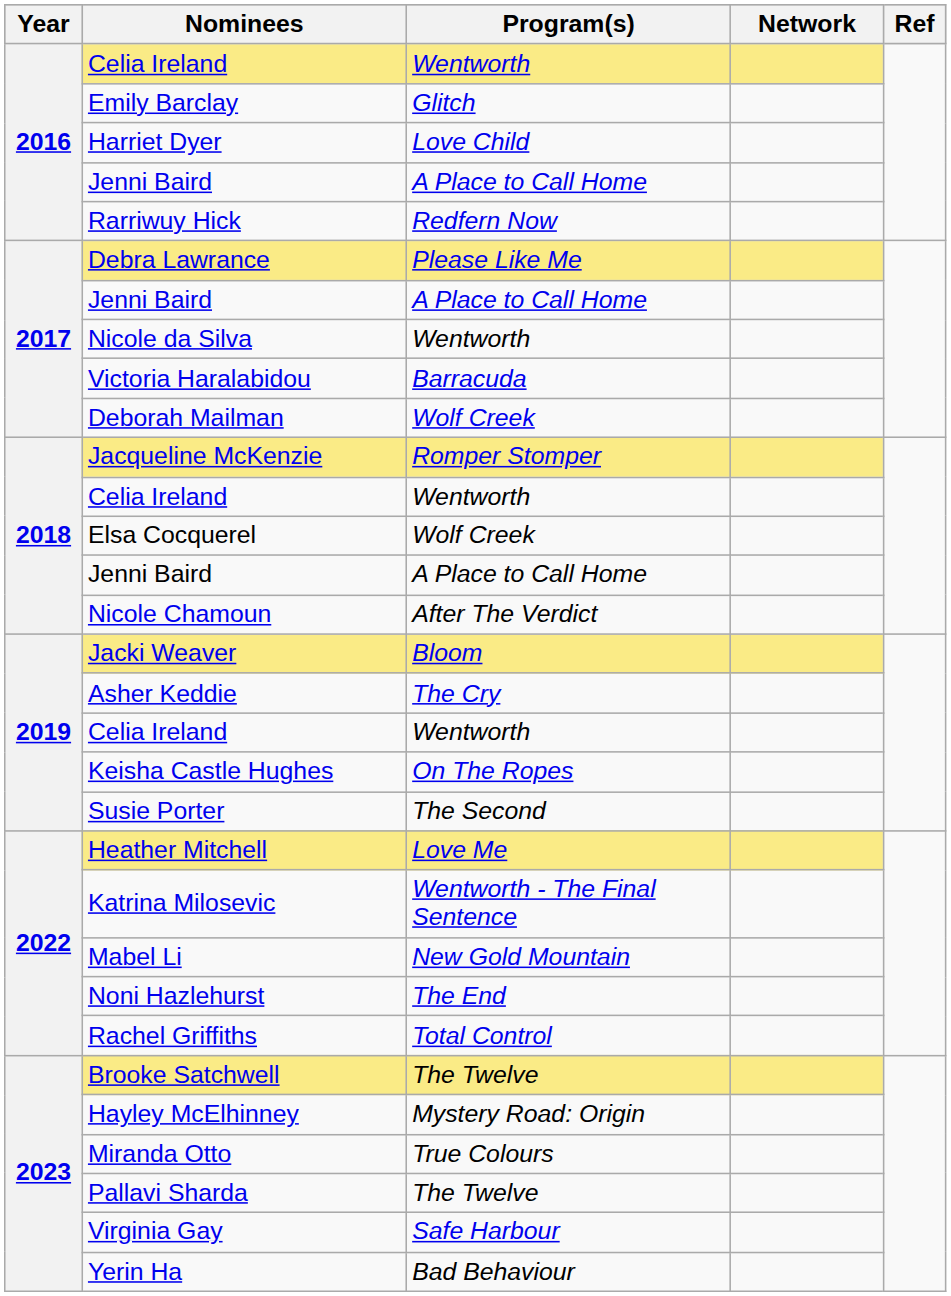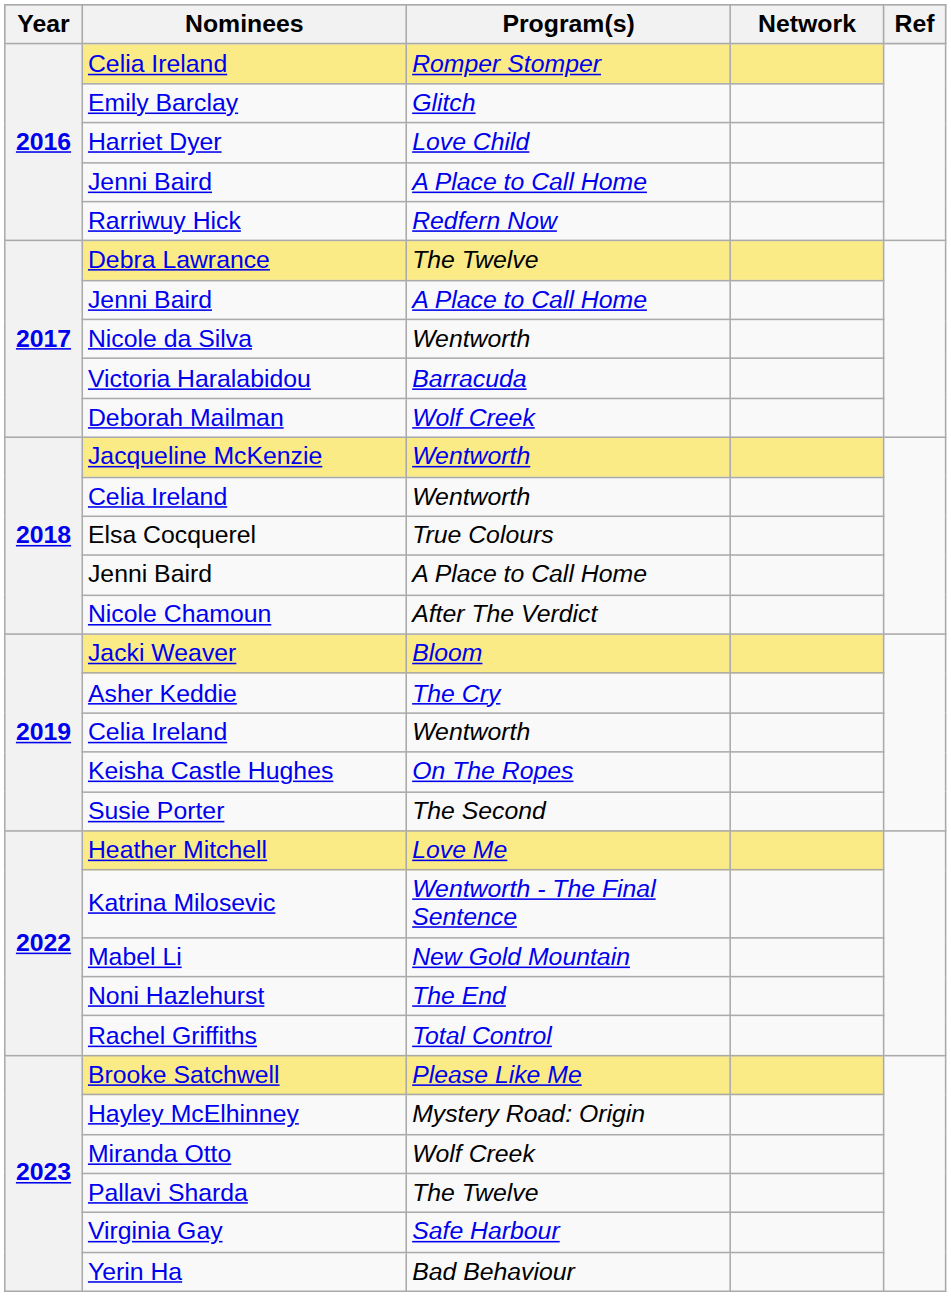2016 / Celia Ireland | Program(s): Wentworth -> Romper Stomper
Debra Lawrance | Program(s): Please Like Me -> The Twelve
Jacqueline McKenzie | Program(s): Romper Stomper -> Wentworth
Elsa Cocquerel | Program(s): Wolf Creek -> True Colours
Brooke Satchwell | Program(s): The Twelve -> Please Like Me
Miranda Otto | Program(s): True Colours -> Wolf Creek
